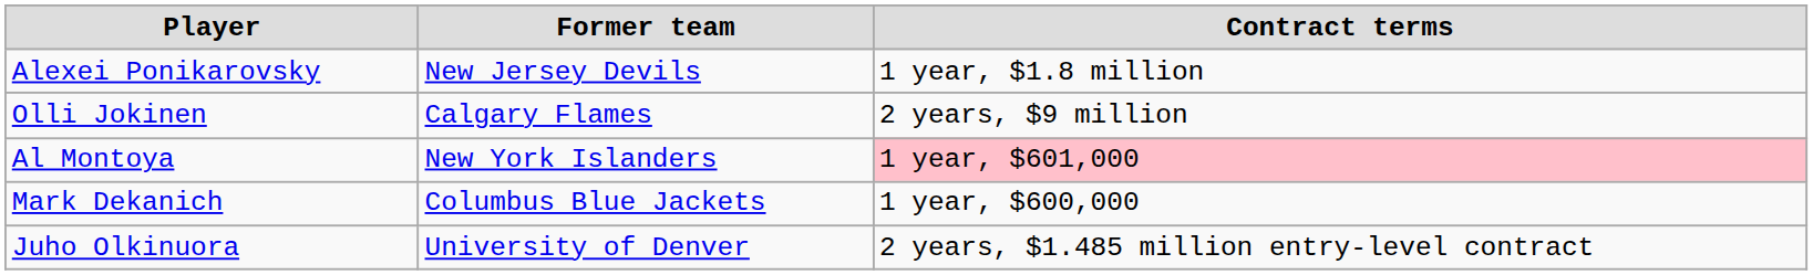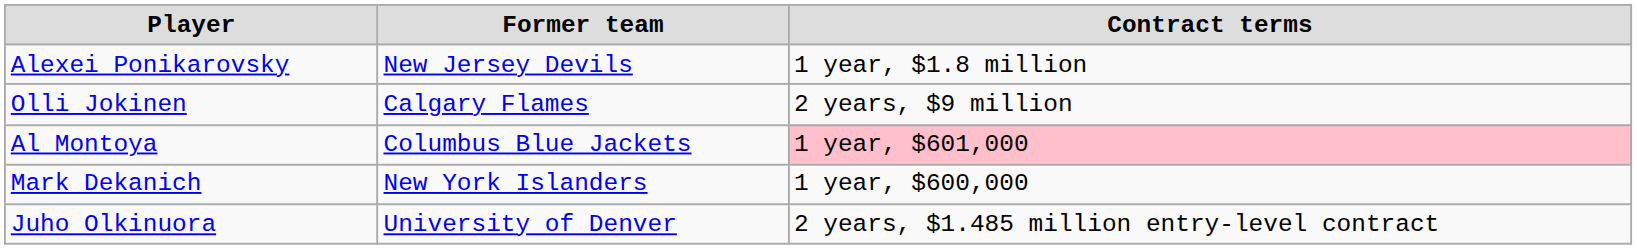Al Montoya | Former team: New York Islanders -> Columbus Blue Jackets
Mark Dekanich | Former team: Columbus Blue Jackets -> New York Islanders
